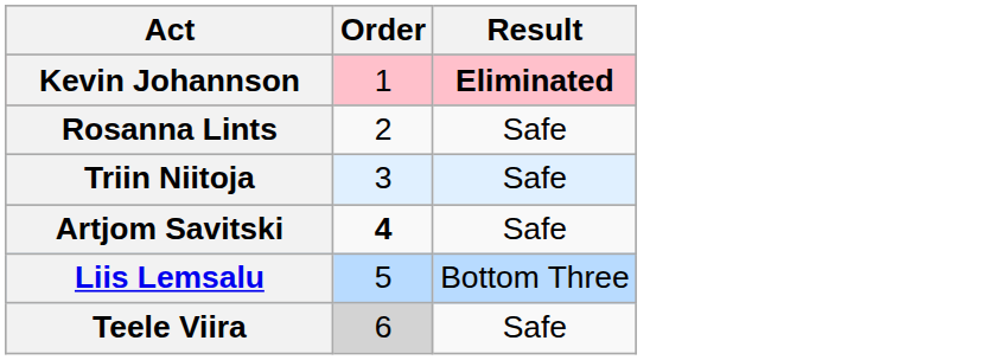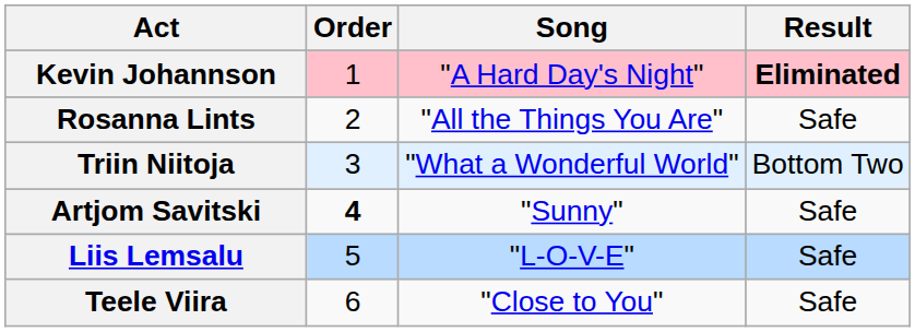+ column: Song | "A Hard Day's Night" | "All the Things You Are" | "What a Wonderful World" | "Sunny" | "L-O-V-E" | "Close to You"
Triin Niitoja | Result: Safe -> Bottom Two
Liis Lemsalu | Result: Bottom Three -> Safe
Teele Viira | Order: lightgrey background -> no background
